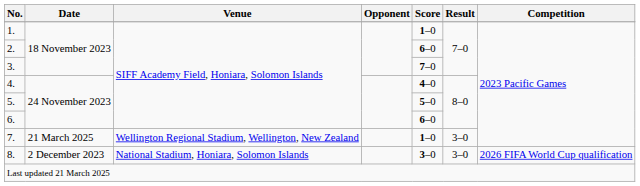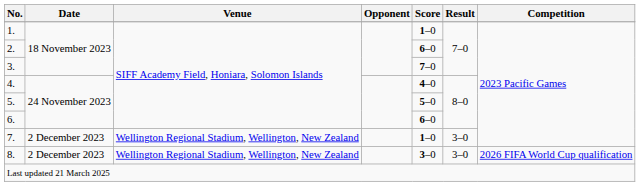7. | Date: 21 March 2025 -> 2 December 2023
8. | Venue: National Stadium, Honiara, Solomon Islands -> Wellington Regional Stadium, Wellington, New Zealand
